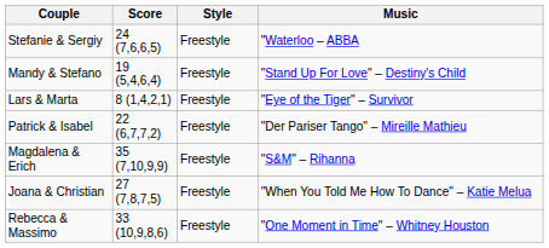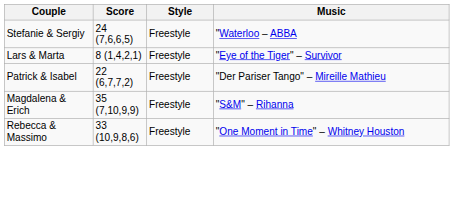- row: Mandy & Stefano | 19 (5,4,6,4) | Freestyle | "Stand Up For Love" – Destiny's Child
- row: Joana & Christian | 27 (7,8,7,5) | Freestyle | "When You Told Me How To Dance" – Katie Melua
